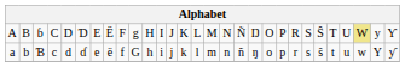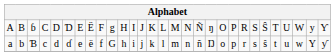A | column 19: Ŋ -> ŋ
A | column 27: khaki background -> no background
a | column 19: ŋ -> Ŋ
